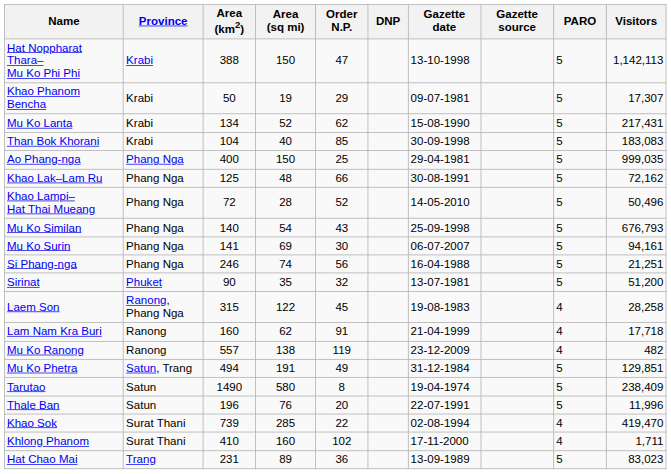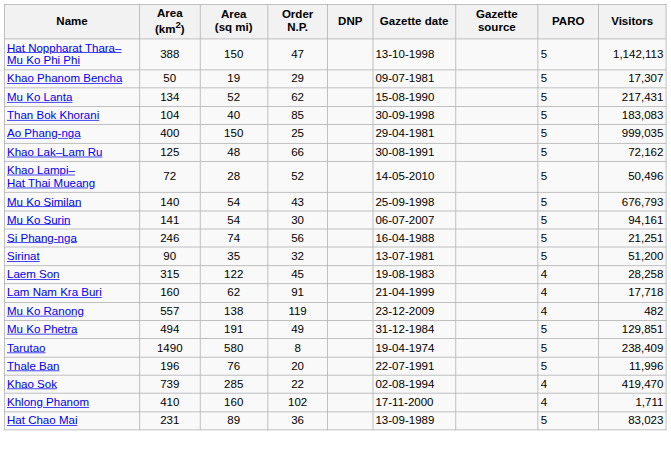- column: Province | Krabi | Krabi | Krabi | Krabi | Phang Nga | Phang Nga | Phang Nga | Phang Nga | Phang Nga | Phang Nga | Phuket | Ranong, Phang Nga | Ranong | Ranong | Satun, Trang | Satun | Satun | Surat Thani | Surat Thani | Trang
Mu Ko Surin | Area (sq mi): 69 -> 54
